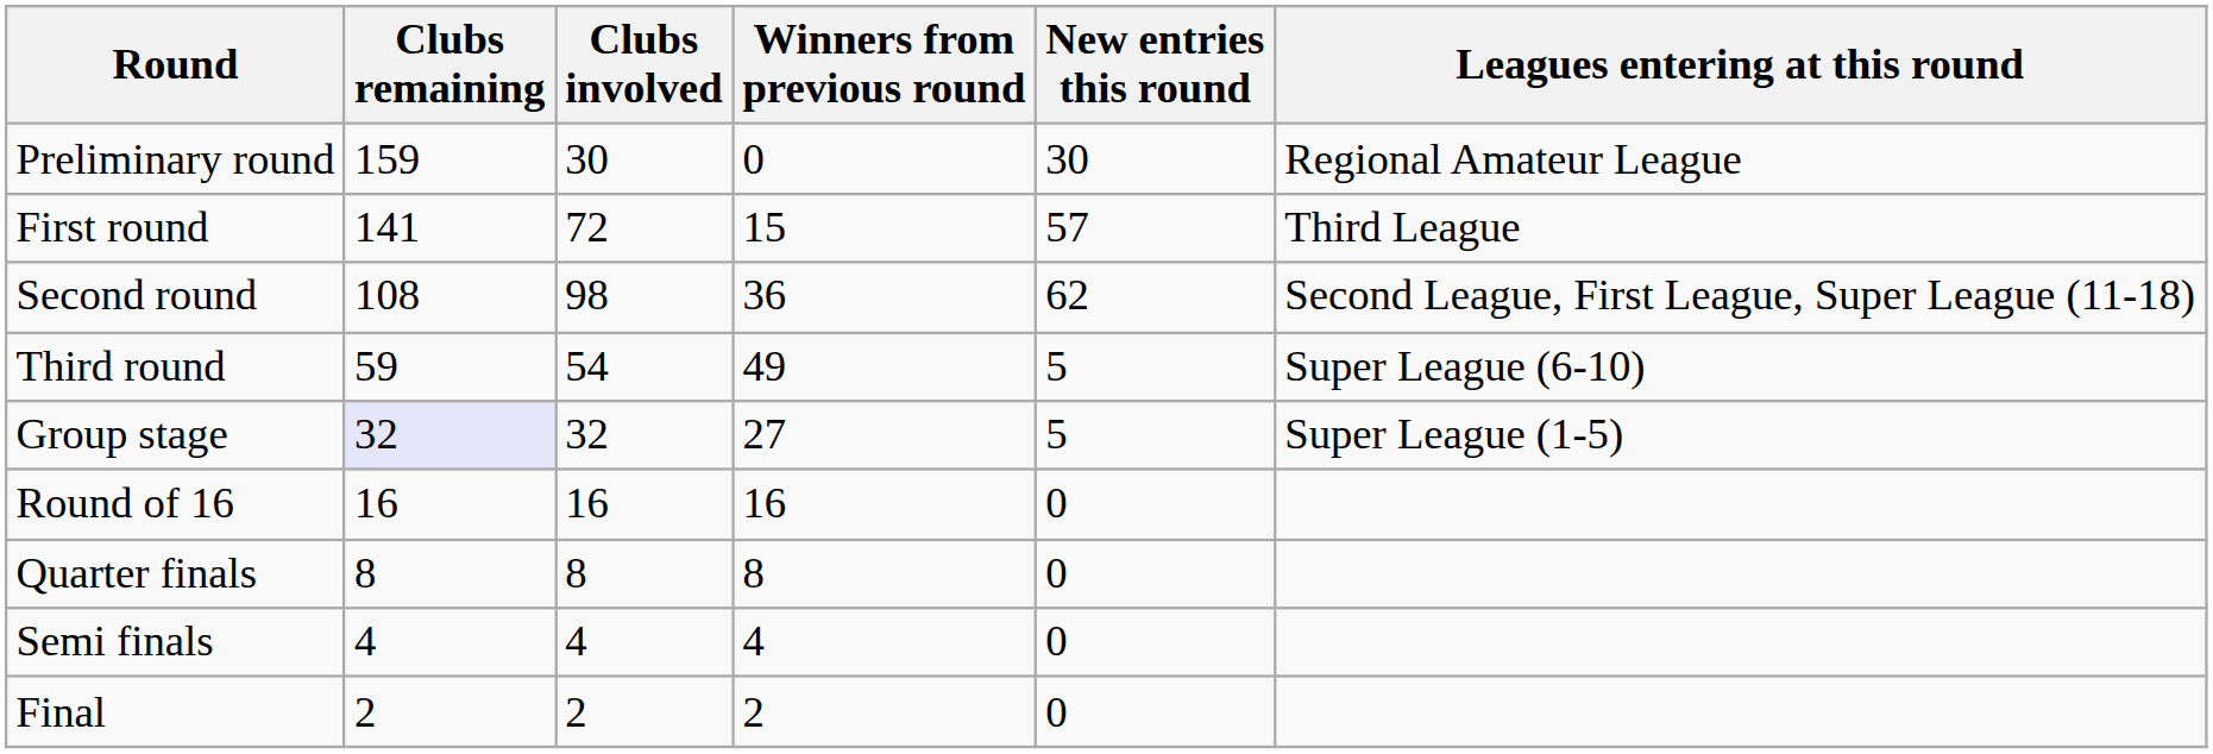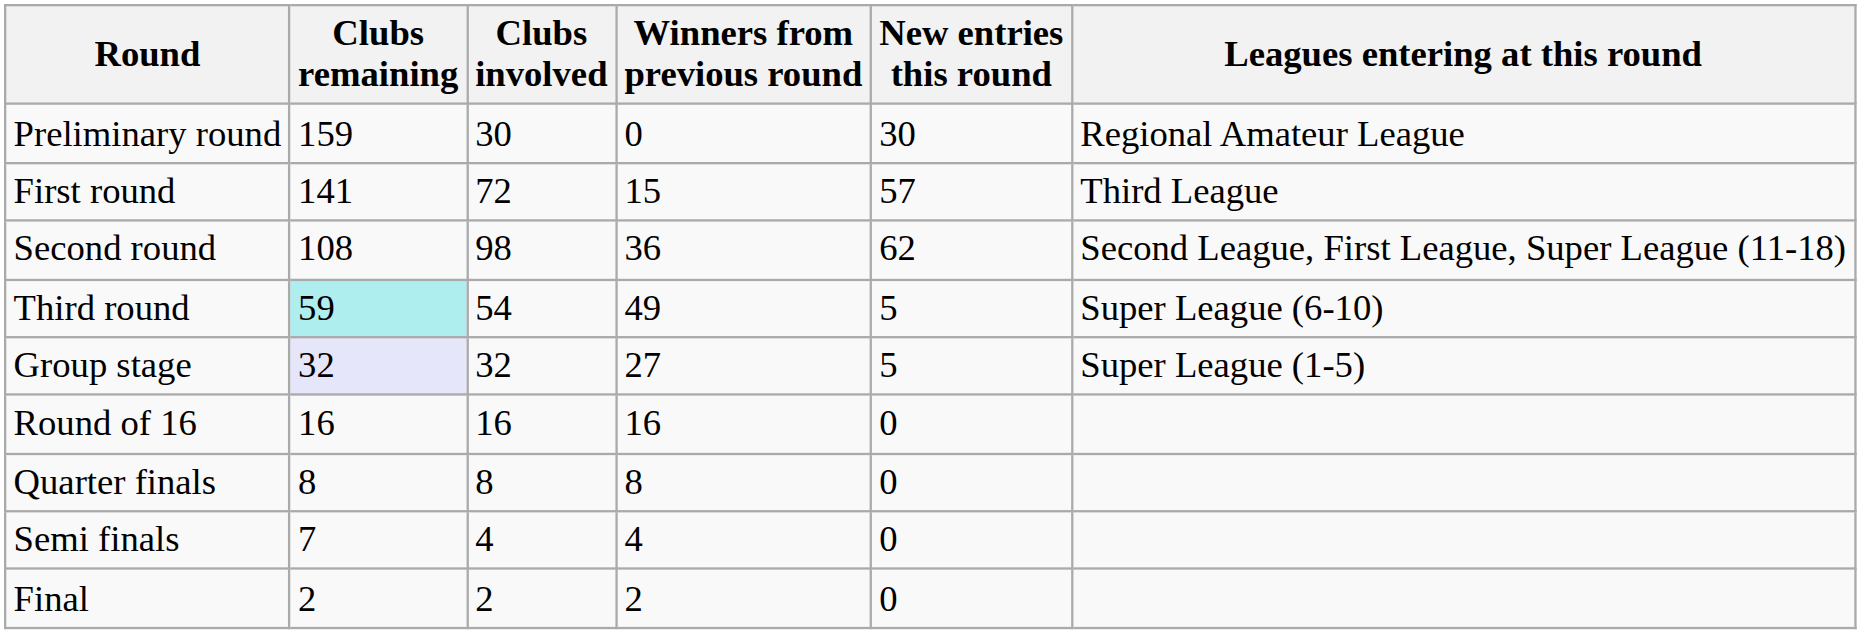Third round | Clubs remaining: no background -> paleturquoise background
Semi finals | Clubs remaining: 4 -> 7
